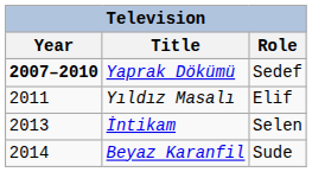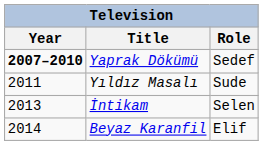Yıldız Masalı | Role: Elif -> Sude
Beyaz Karanfil | Role: Sude -> Elif
